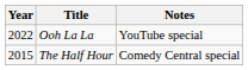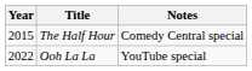rows swapped: The Half Hour <-> Ooh La La
